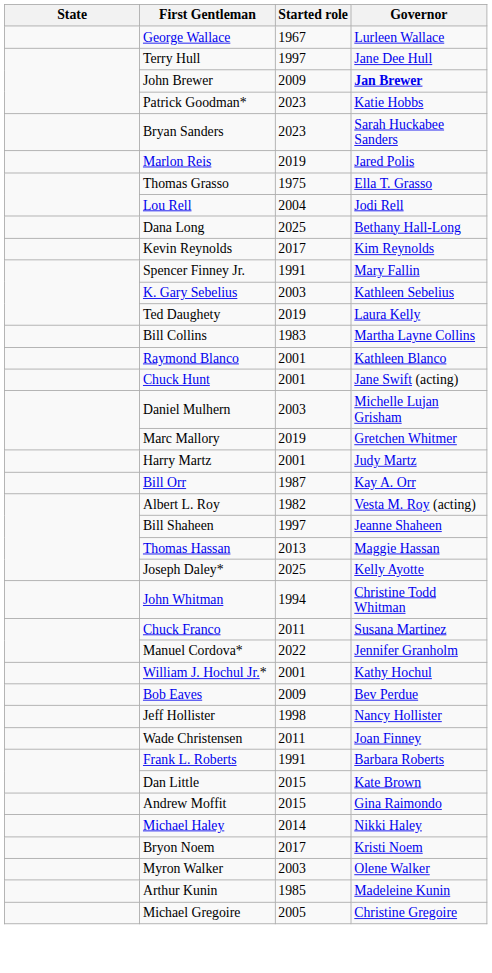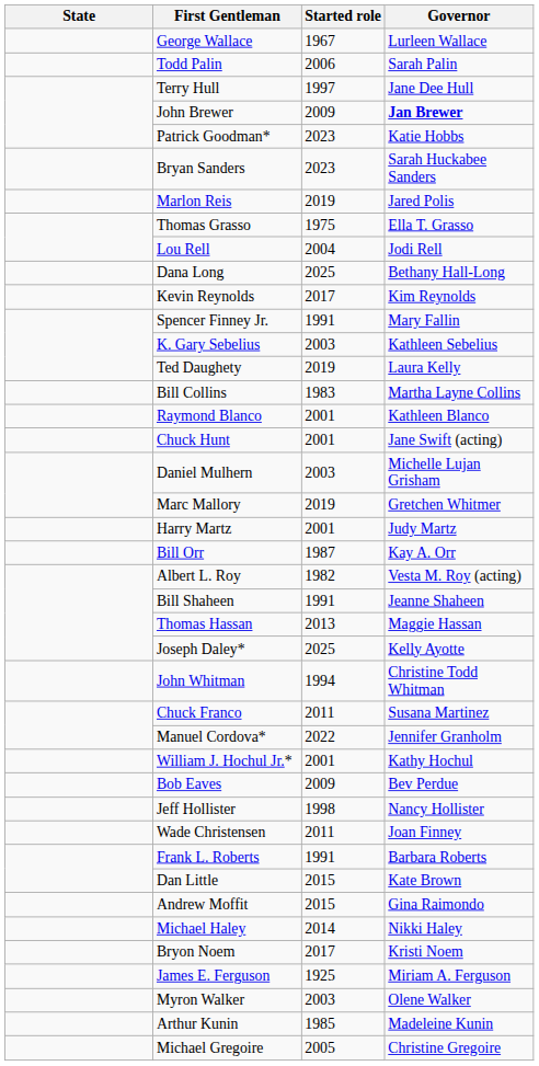+ row: Todd Palin | 2006 | Sarah Palin
Bill Shaheen | Started role: 1997 -> 1991
+ row: James E. Ferguson | 1925 | Miriam A. Ferguson
